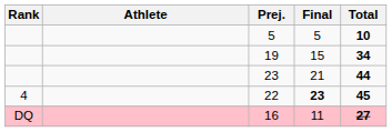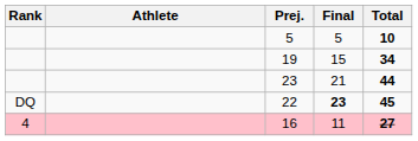22 | Rank: 4 -> DQ
16 | Rank: DQ -> 4
